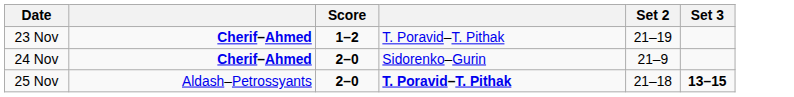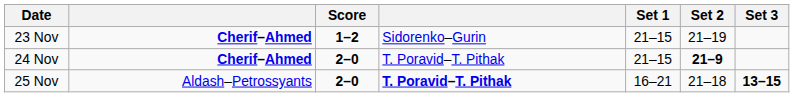+ column: Set 1 | 21–15 | 21–15 | 16–21
23 Nov | column 4: T. Poravid–T. Pithak -> Sidorenko–Gurin
24 Nov | column 4: Sidorenko–Gurin -> T. Poravid–T. Pithak
24 Nov | Set 2: normal -> bold
